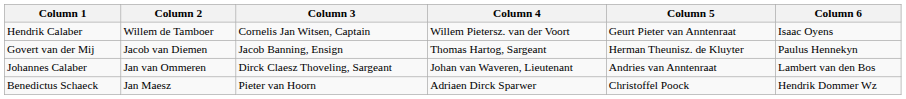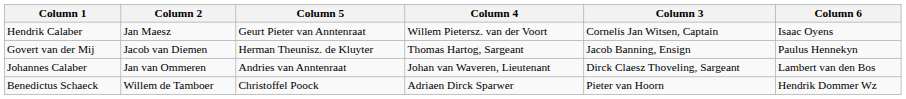columns swapped: Column 3 <-> Column 5
Hendrik Calaber | Column 2: Willem de Tamboer -> Jan Maesz
Benedictus Schaeck | Column 2: Jan Maesz -> Willem de Tamboer
